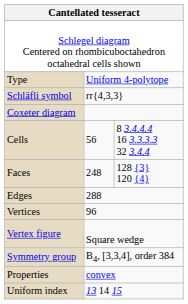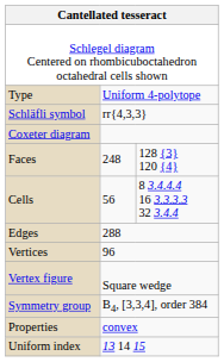rows swapped: Cells <-> Faces
